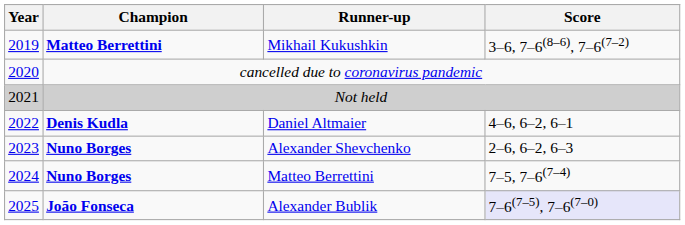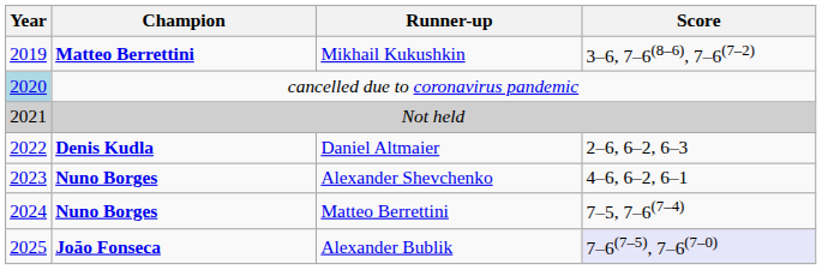cancelled due to coronavirus pandemic | Year: no background -> lightblue background
Daniel Altmaier | Score: 4–6, 6–2, 6–1 -> 2–6, 6–2, 6–3
Alexander Shevchenko | Score: 2–6, 6–2, 6–3 -> 4–6, 6–2, 6–1
